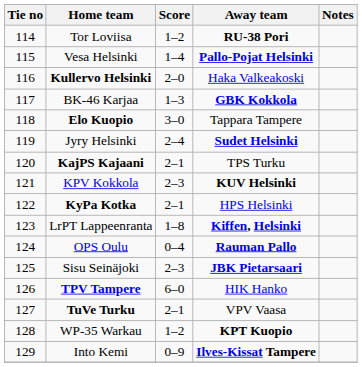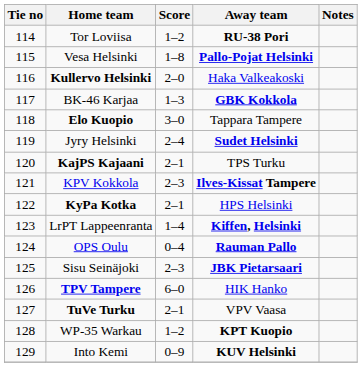Vesa Helsinki | Score: 1–4 -> 1–8
KPV Kokkola | Away team: KUV Helsinki -> Ilves-Kissat Tampere
LrPT Lappeenranta | Score: 1–8 -> 1–4
Into Kemi | Away team: Ilves-Kissat Tampere -> KUV Helsinki
